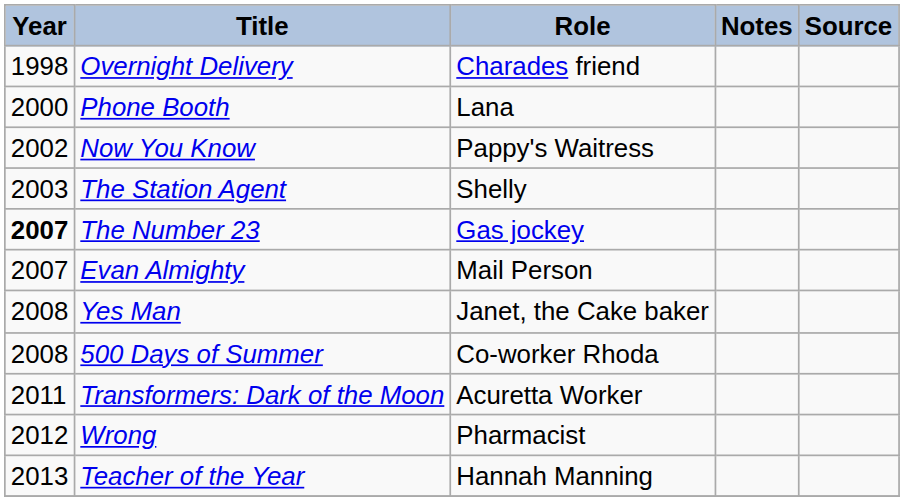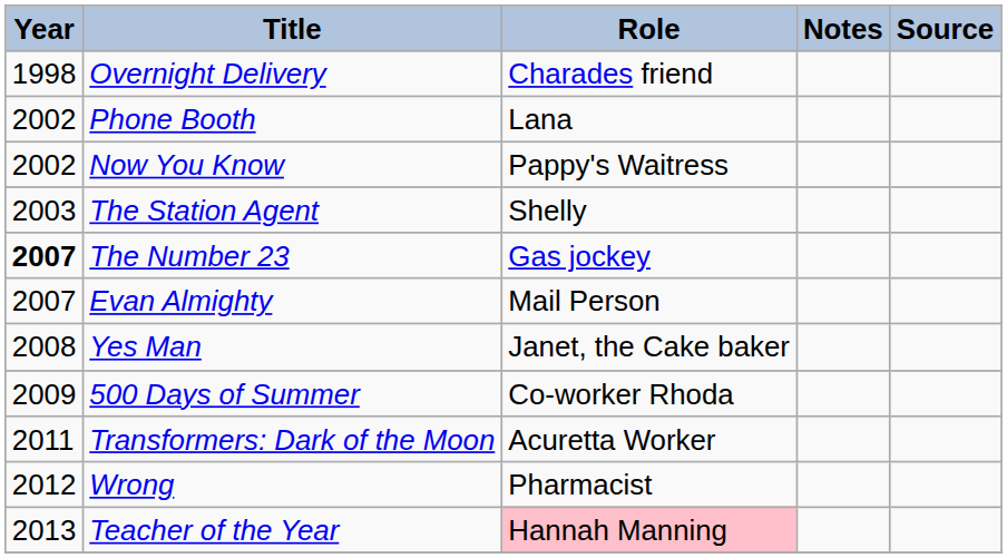Phone Booth | Year: 2000 -> 2002
500 Days of Summer | Year: 2008 -> 2009
Teacher of the Year | Role: no background -> pink background
